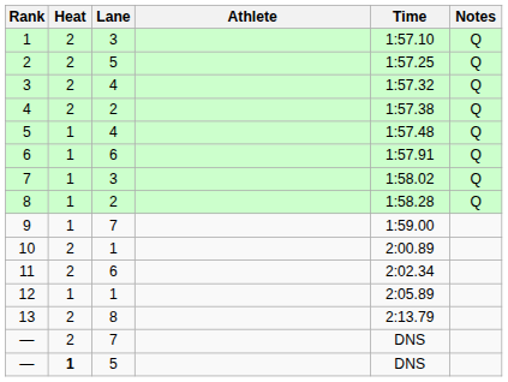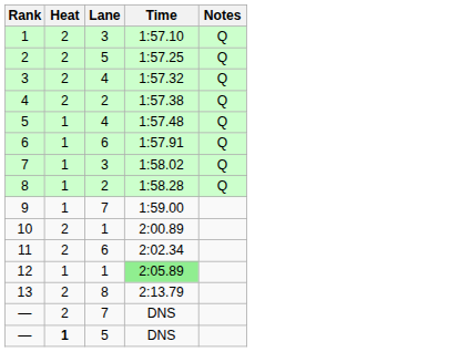- column: Athlete
12 | Time: no background -> lightgreen background
